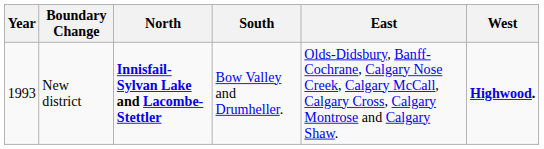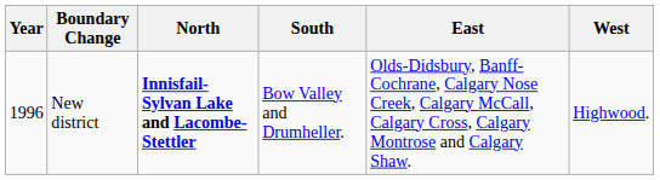New district | Year: 1993 -> 1996
New district | West: bold -> normal
